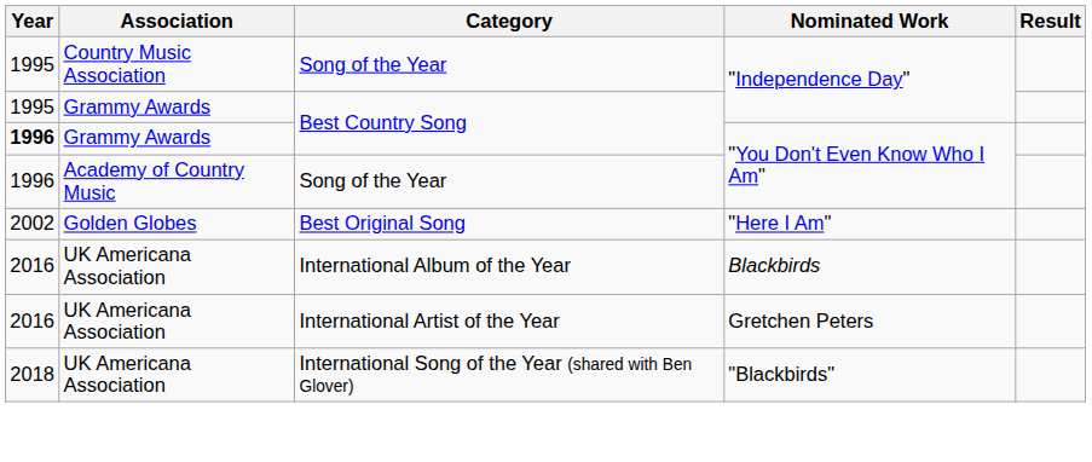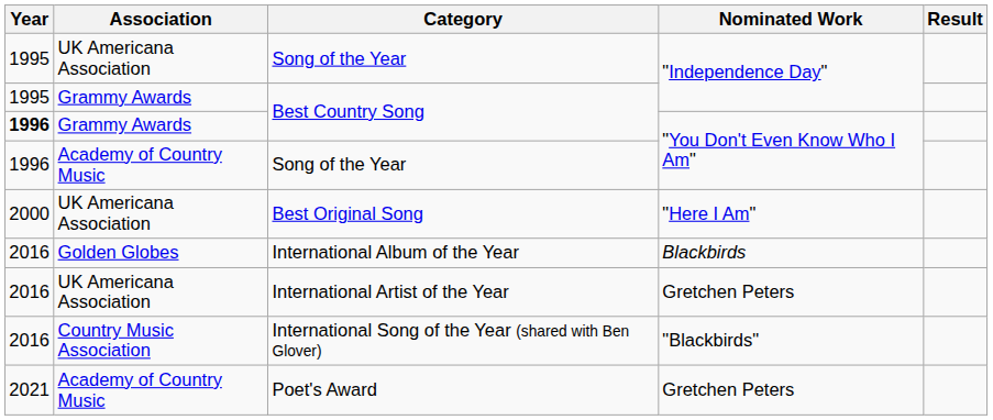Song of the Year / "Independence Day" | Association: Country Music Association -> UK Americana Association
Best Original Song | Year: 2002 -> 2000
Best Original Song | Association: Golden Globes -> UK Americana Association
International Album of the Year | Association: UK Americana Association -> Golden Globes
International Song of the Year (shared with Ben Glover) | Year: 2018 -> 2016
International Song of the Year (shared with Ben Glover) | Association: UK Americana Association -> Country Music Association
+ row: 2021 | Academy of Country Music | Poet's Award | Gretchen Peters
